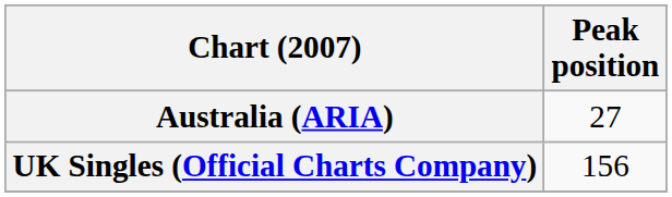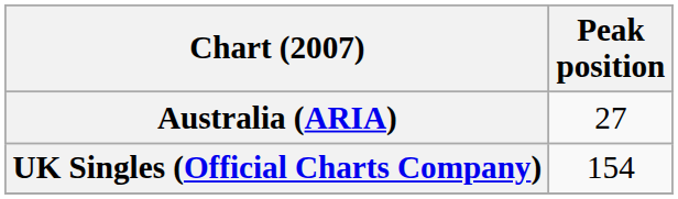UK Singles (Official Charts Company) | Peak position: 156 -> 154
